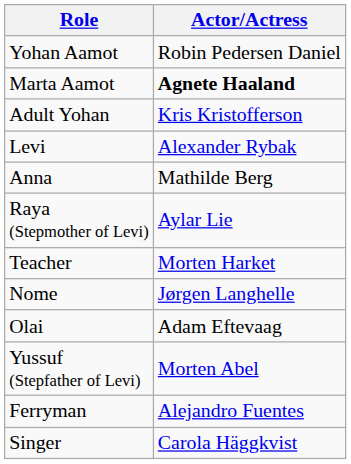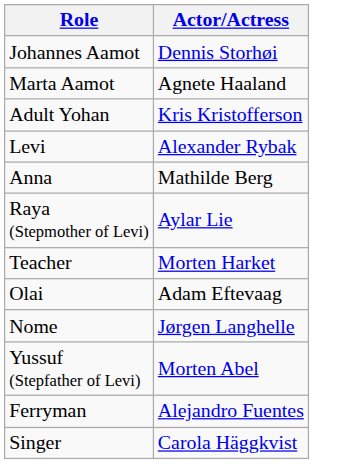- row: Yohan Aamot | Robin Pedersen Daniel
+ row: Johannes Aamot | Dennis Storhøi
Marta Aamot | Actor/Actress: bold -> normal
rows swapped: Nome <-> Olai
